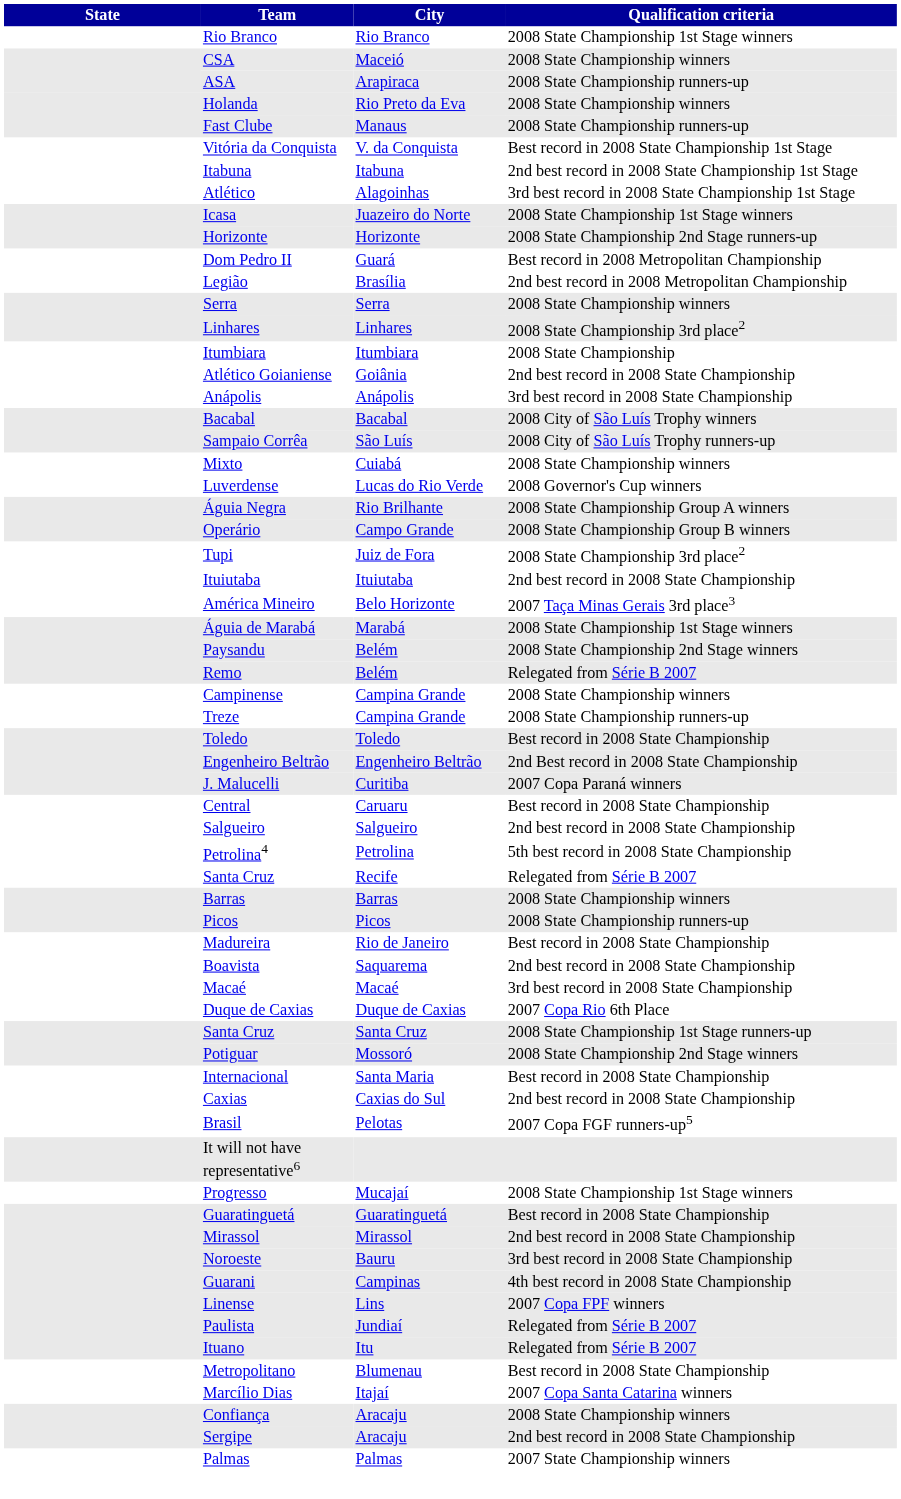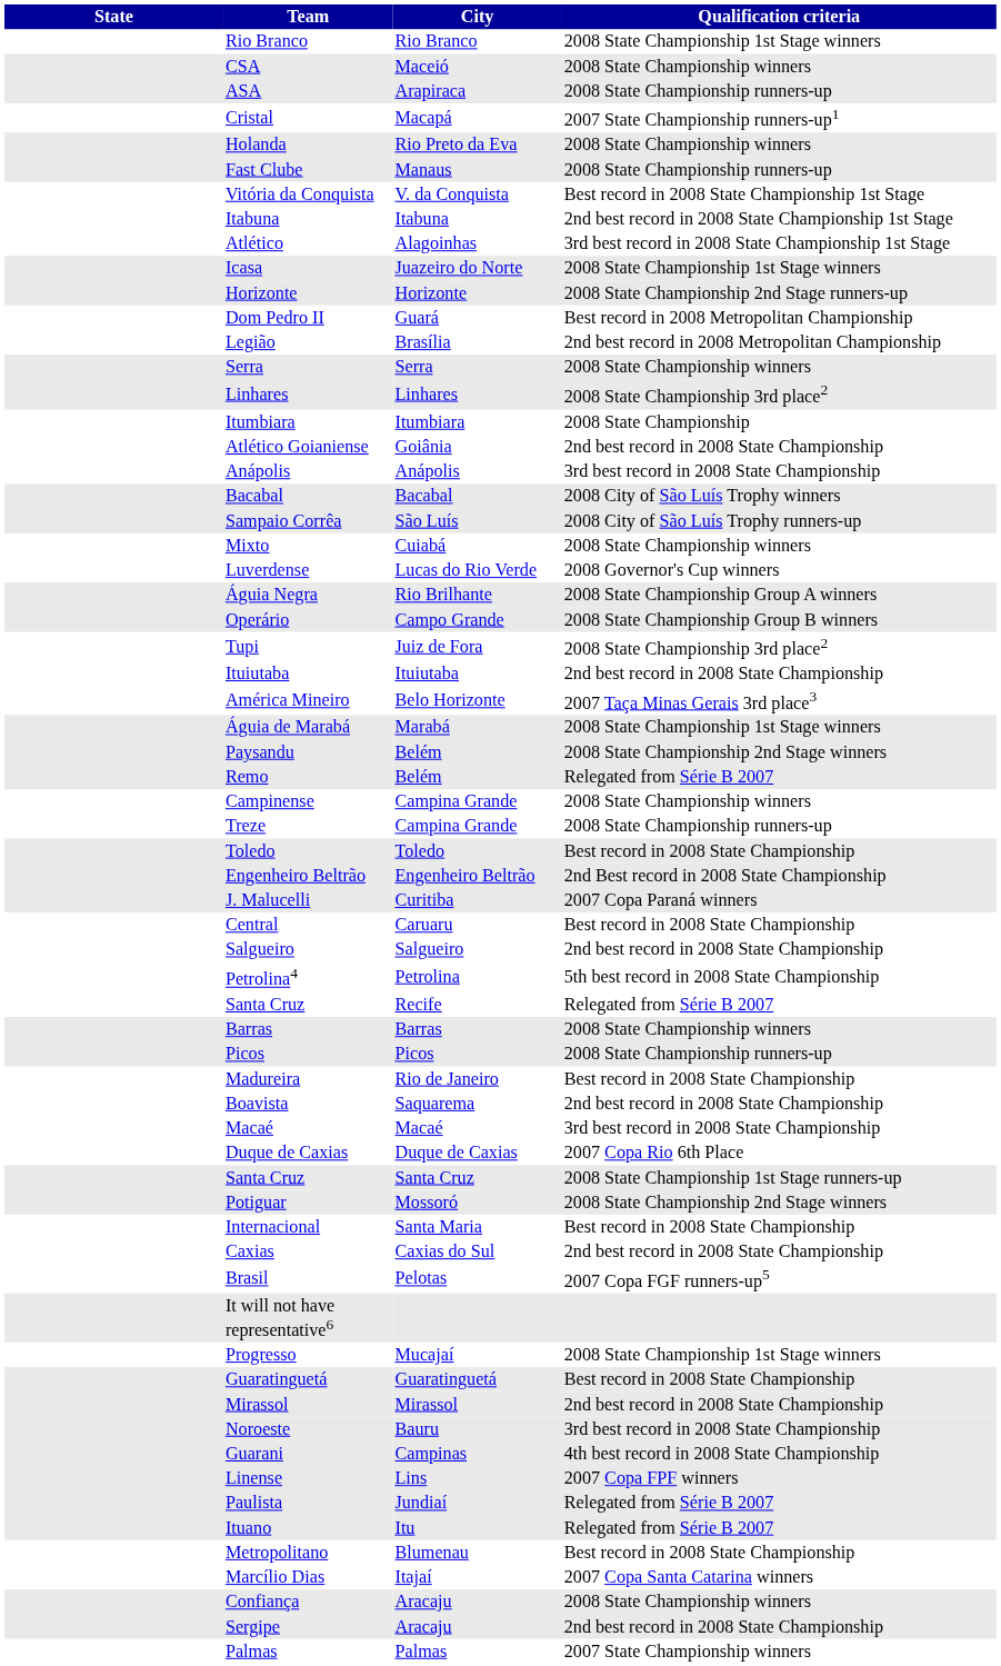+ row: Cristal | Macapá | 2007 State Championship runners-up1
